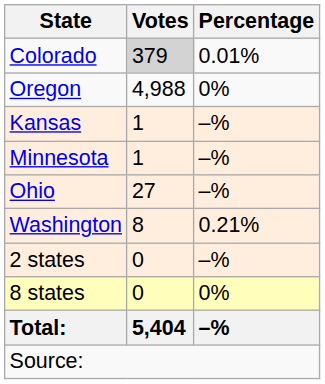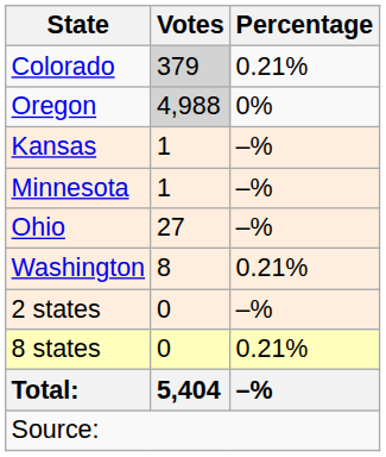Colorado | Percentage: 0.01% -> 0.21%
Oregon | Votes: no background -> lightgrey background
8 states | Percentage: 0% -> 0.21%
